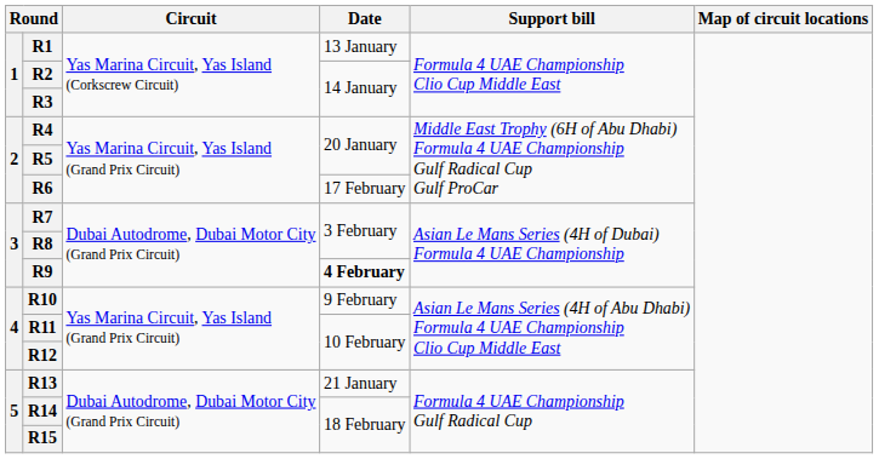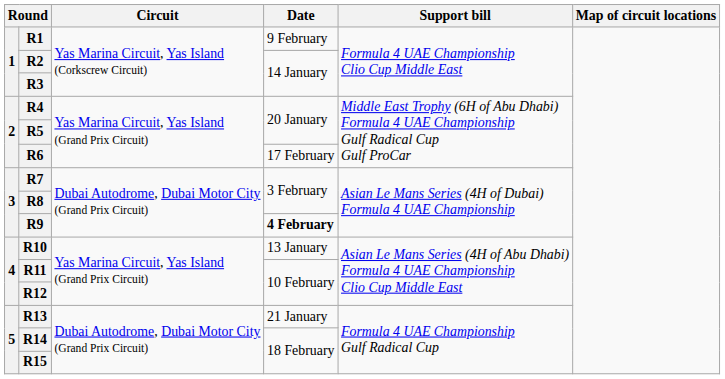R1 | Date: 13 January -> 9 February
R10 | Date: 9 February -> 13 January
